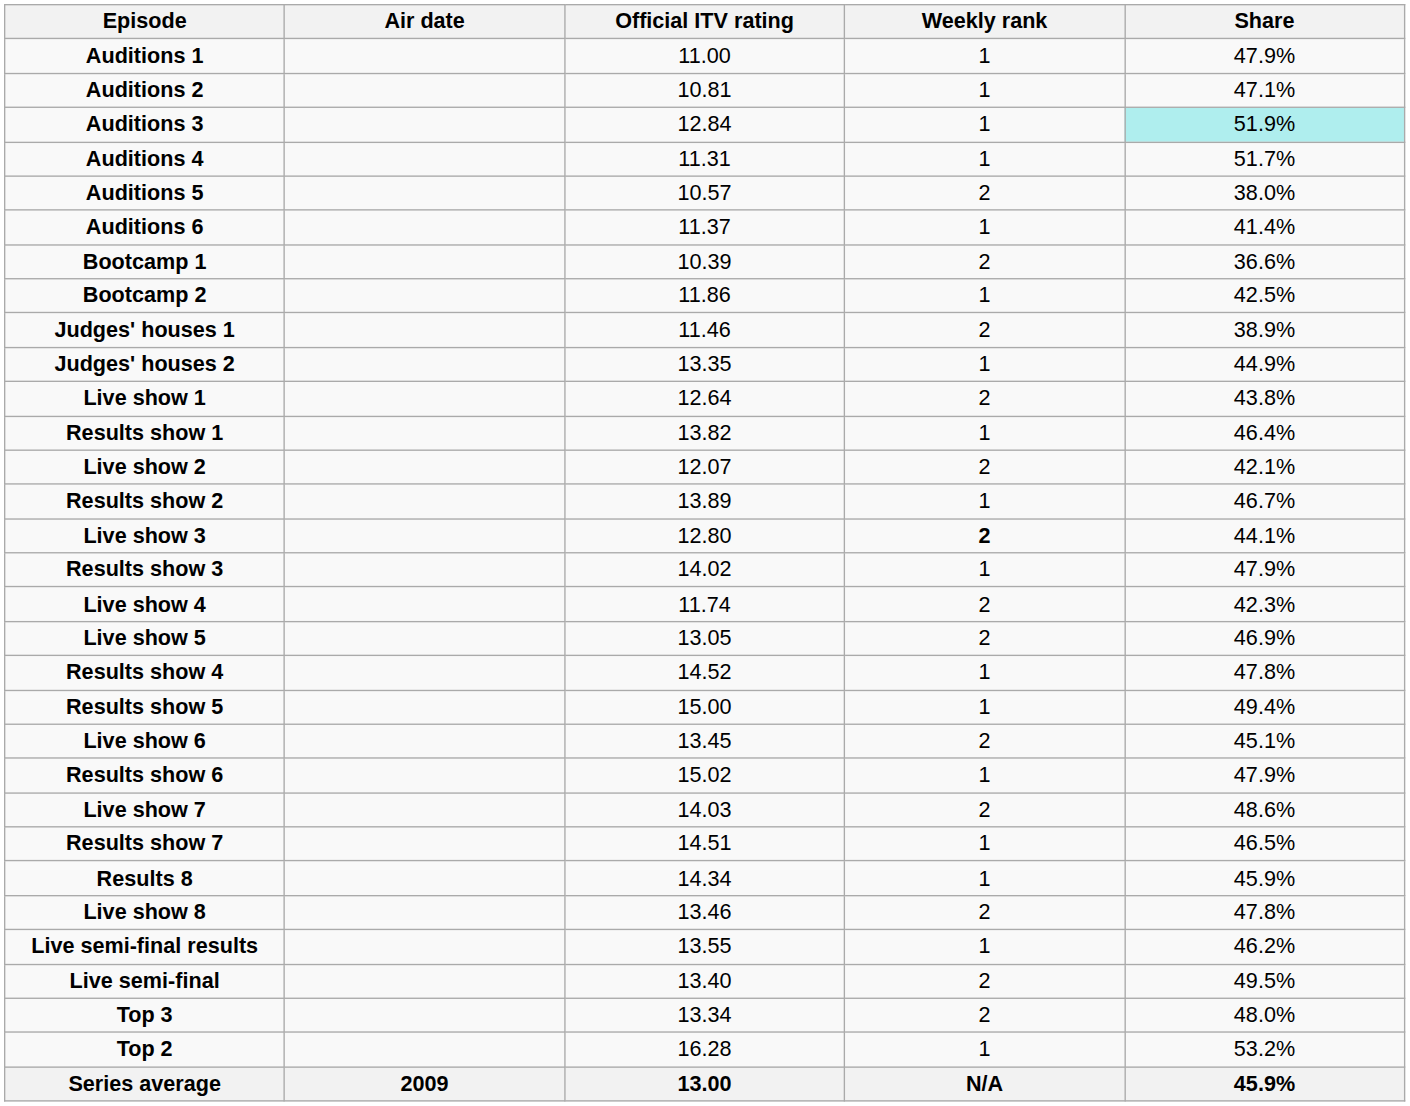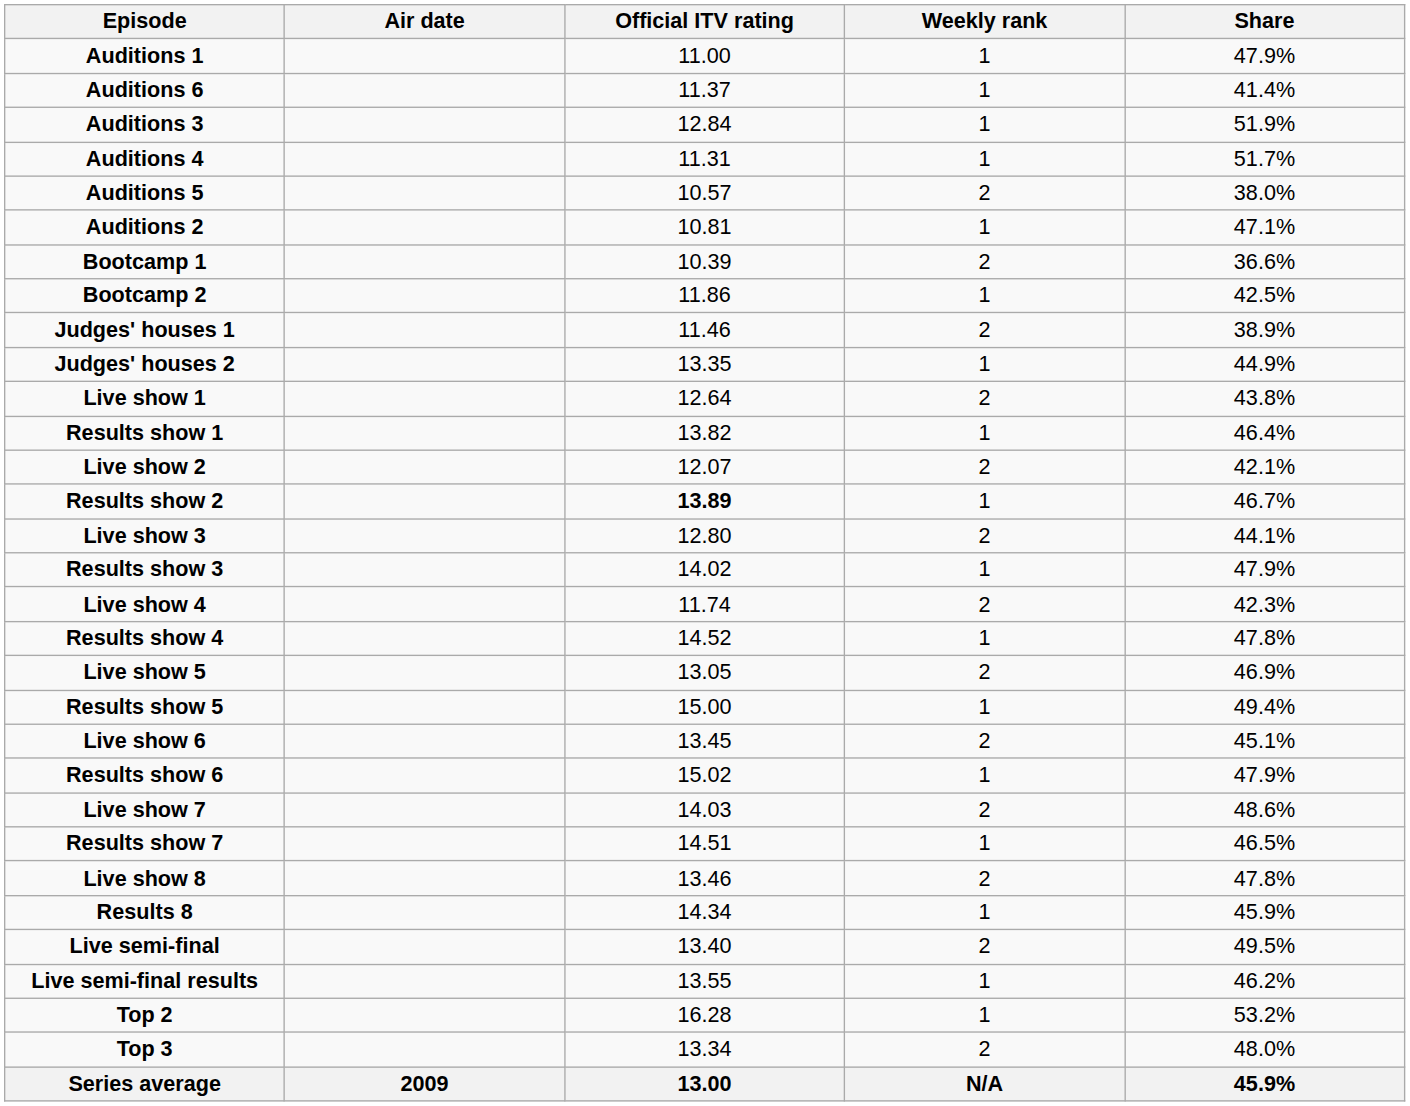rows swapped: Auditions 2 <-> Auditions 6
Auditions 3 | Share: paleturquoise background -> no background
Results show 2 | Official ITV rating: normal -> bold
Live show 3 | Weekly rank: bold -> normal
rows swapped: Results show 4 <-> Live show 5
rows swapped: Live show 8 <-> Results 8
rows swapped: Live semi-final <-> Live semi-final results
rows swapped: Top 3 <-> Top 2
